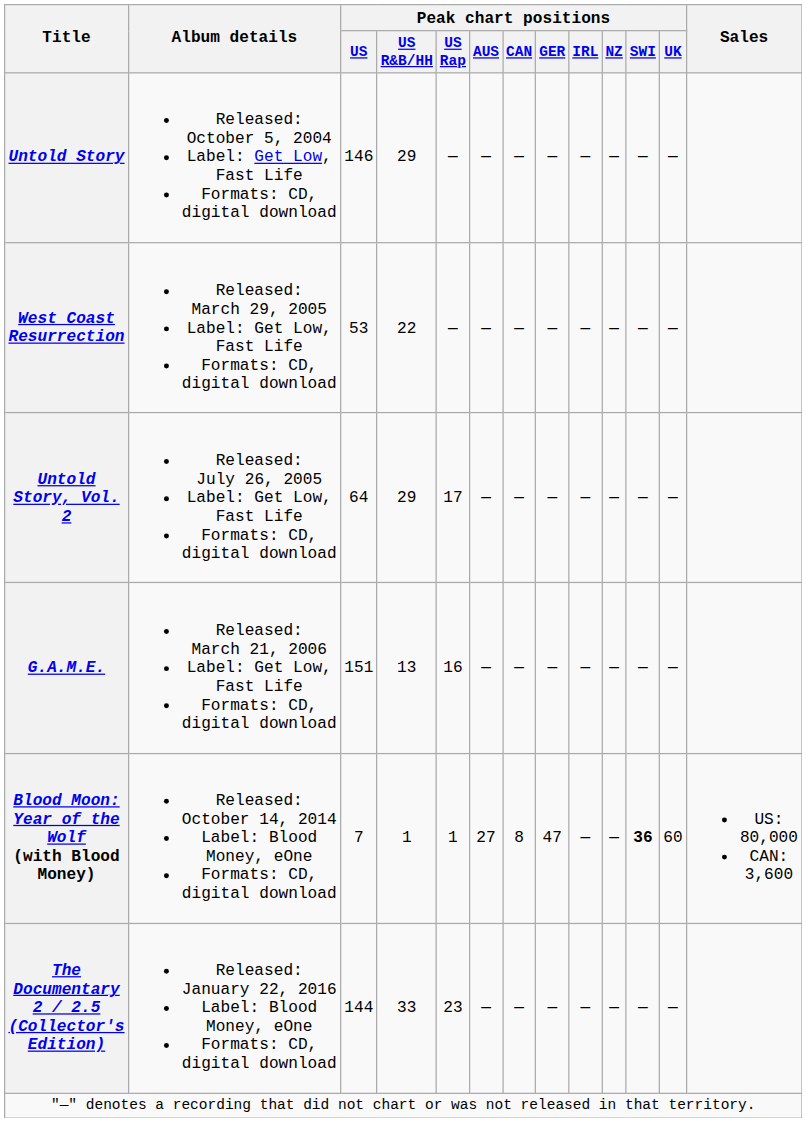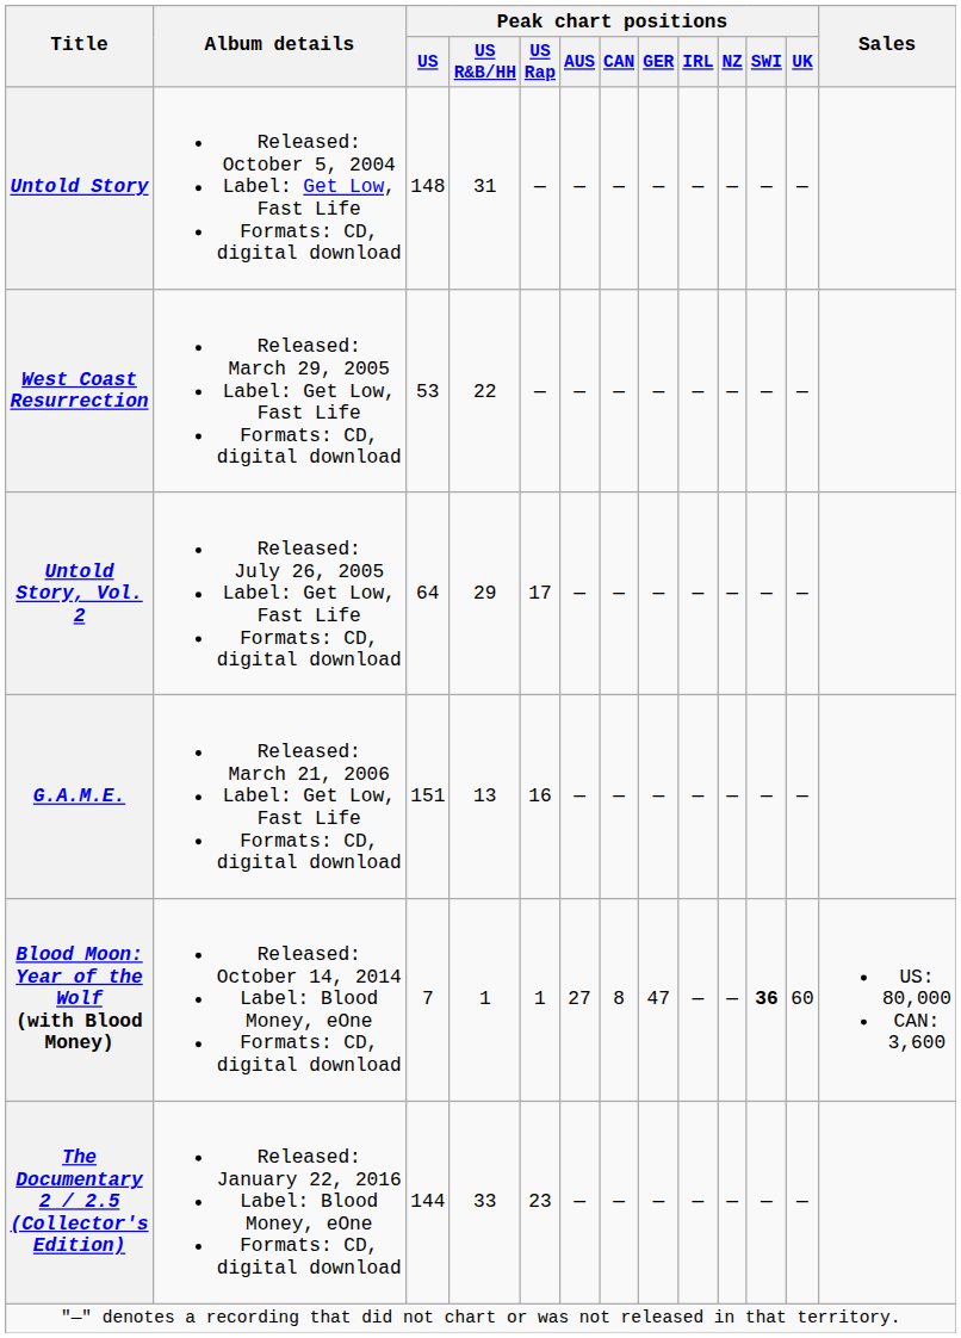Untold Story | Peak chart positions / US: 146 -> 148
Untold Story | Peak chart positions / US R&B/HH: 29 -> 31
